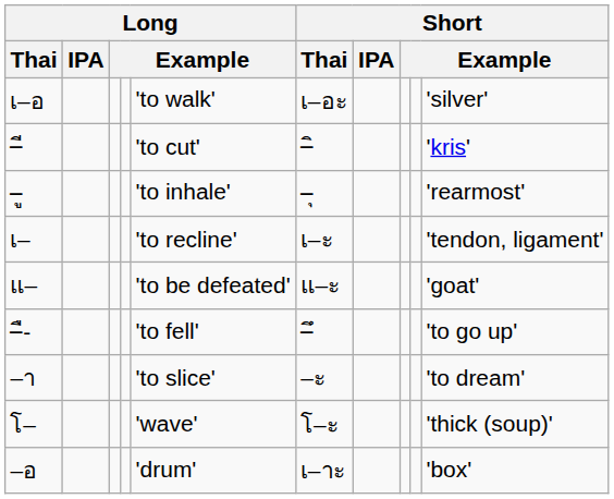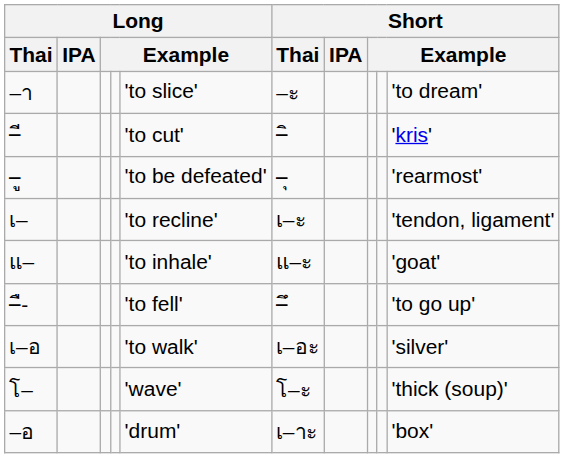rows swapped: –า <-> เ–อ
–ู | column 5: 'to inhale' -> 'to be defeated'
แ– | column 5: 'to be defeated' -> 'to inhale'
